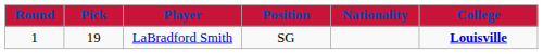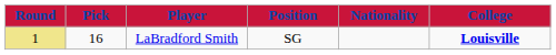LaBradford Smith | Round: no background -> khaki background
LaBradford Smith | Pick: 19 -> 16
